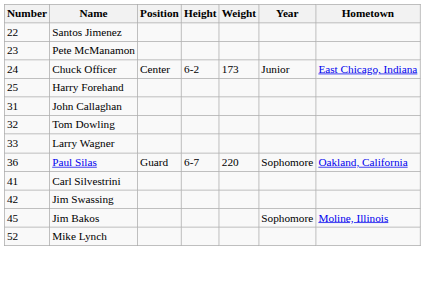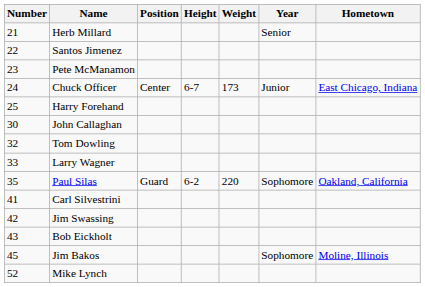+ row: 21 | Herb Millard | Senior
Chuck Officer | Height: 6-2 -> 6-7
John Callaghan | Number: 31 -> 30
Paul Silas | Number: 36 -> 35
Paul Silas | Height: 6-7 -> 6-2
+ row: 43 | Bob Eickholt
